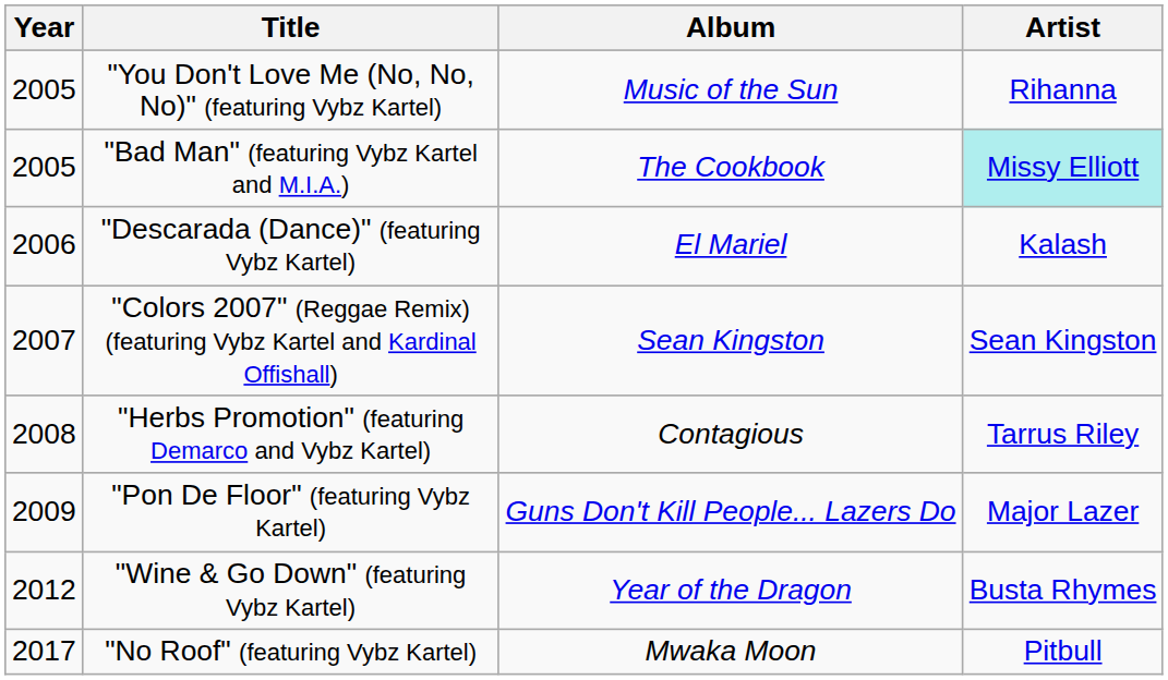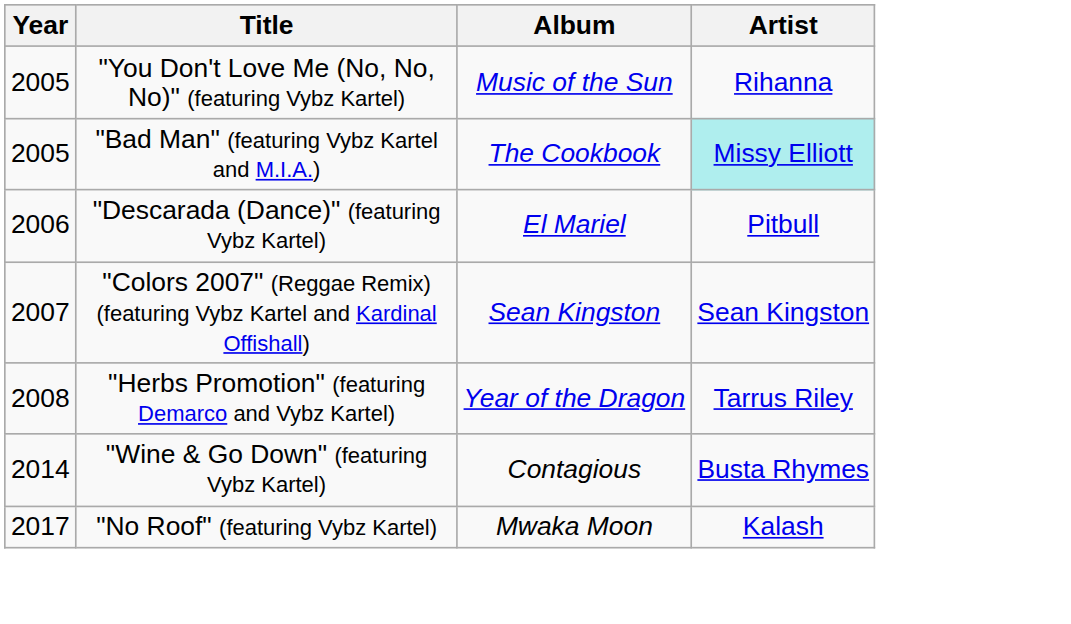"Descarada (Dance)" (featuring Vybz Kartel) | Artist: Kalash -> Pitbull
"Herbs Promotion" (featuring Demarco and Vybz Kartel) | Album: Contagious -> Year of the Dragon
- row: 2009 | "Pon De Floor" (featuring Vybz Kartel) | Guns Don't Kill People... Lazers Do | Major Lazer
"Wine & Go Down" (featuring Vybz Kartel) | Year: 2012 -> 2014
"Wine & Go Down" (featuring Vybz Kartel) | Album: Year of the Dragon -> Contagious
"No Roof" (featuring Vybz Kartel) | Artist: Pitbull -> Kalash
